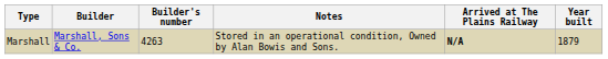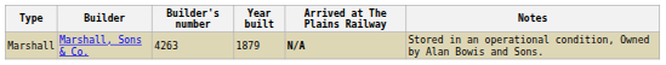columns swapped: Year built <-> Notes
